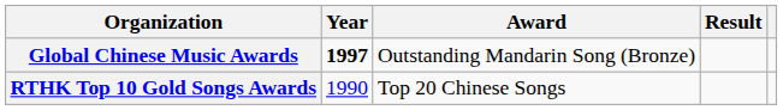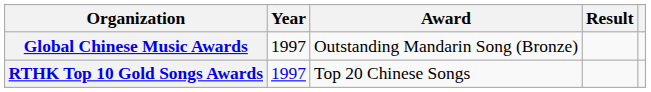Global Chinese Music Awards | Year: bold -> normal
RTHK Top 10 Gold Songs Awards | Year: 1990 -> 1997
